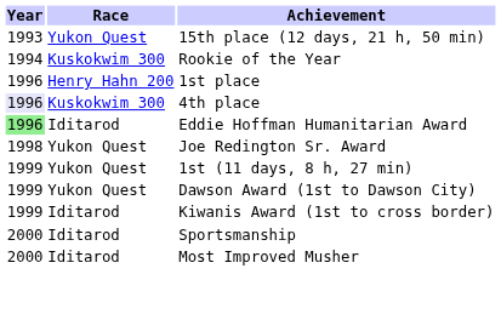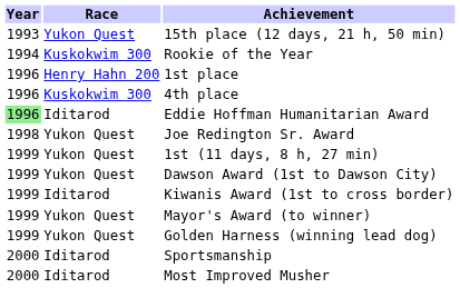4th place | Year: lavender background -> no background
+ row: 1999 | Yukon Quest | Mayor's Award (to winner)
+ row: 1999 | Yukon Quest | Golden Harness (winning lead dog)
